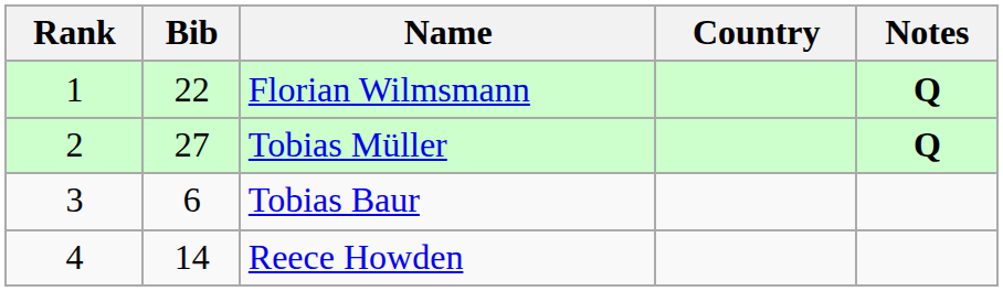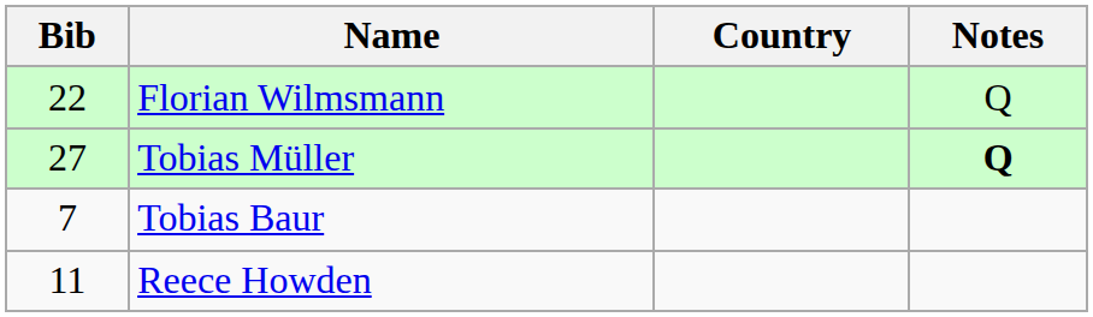- column: Rank | 1 | 2 | 3 | 4
Florian Wilmsmann | Notes: bold -> normal
Tobias Baur | Bib: 6 -> 7
Reece Howden | Bib: 14 -> 11
